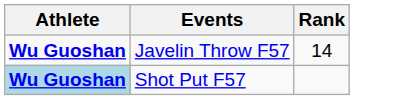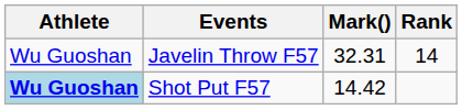+ column: Mark() | 32.31 | 14.42
Javelin Throw F57 | Athlete: bold -> normal
